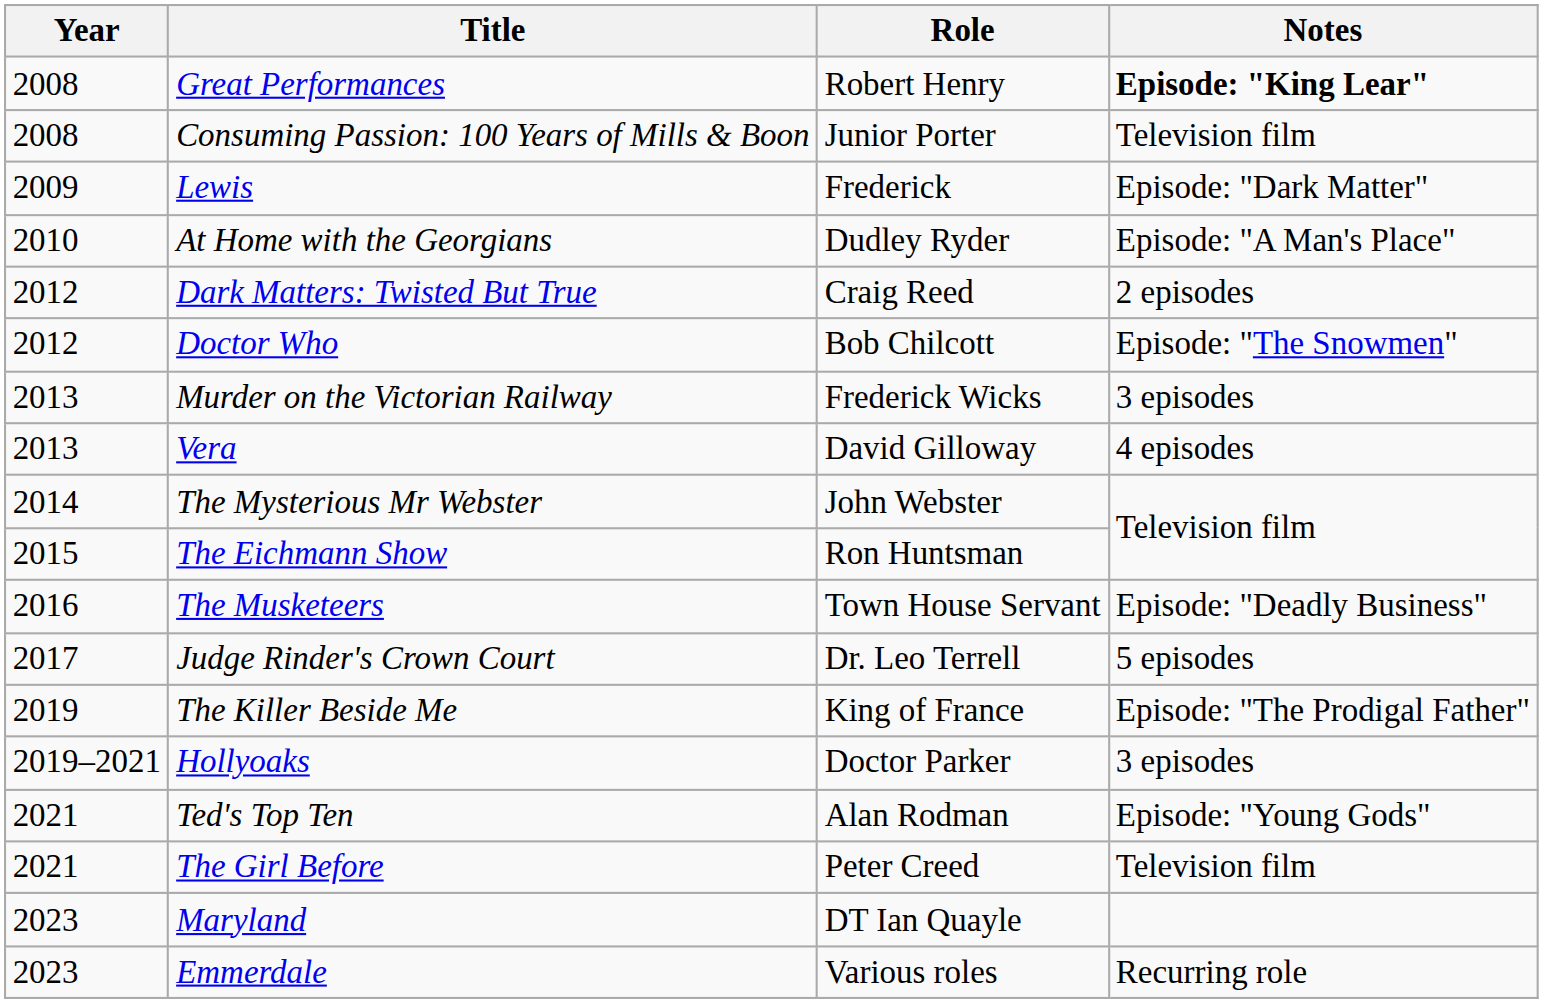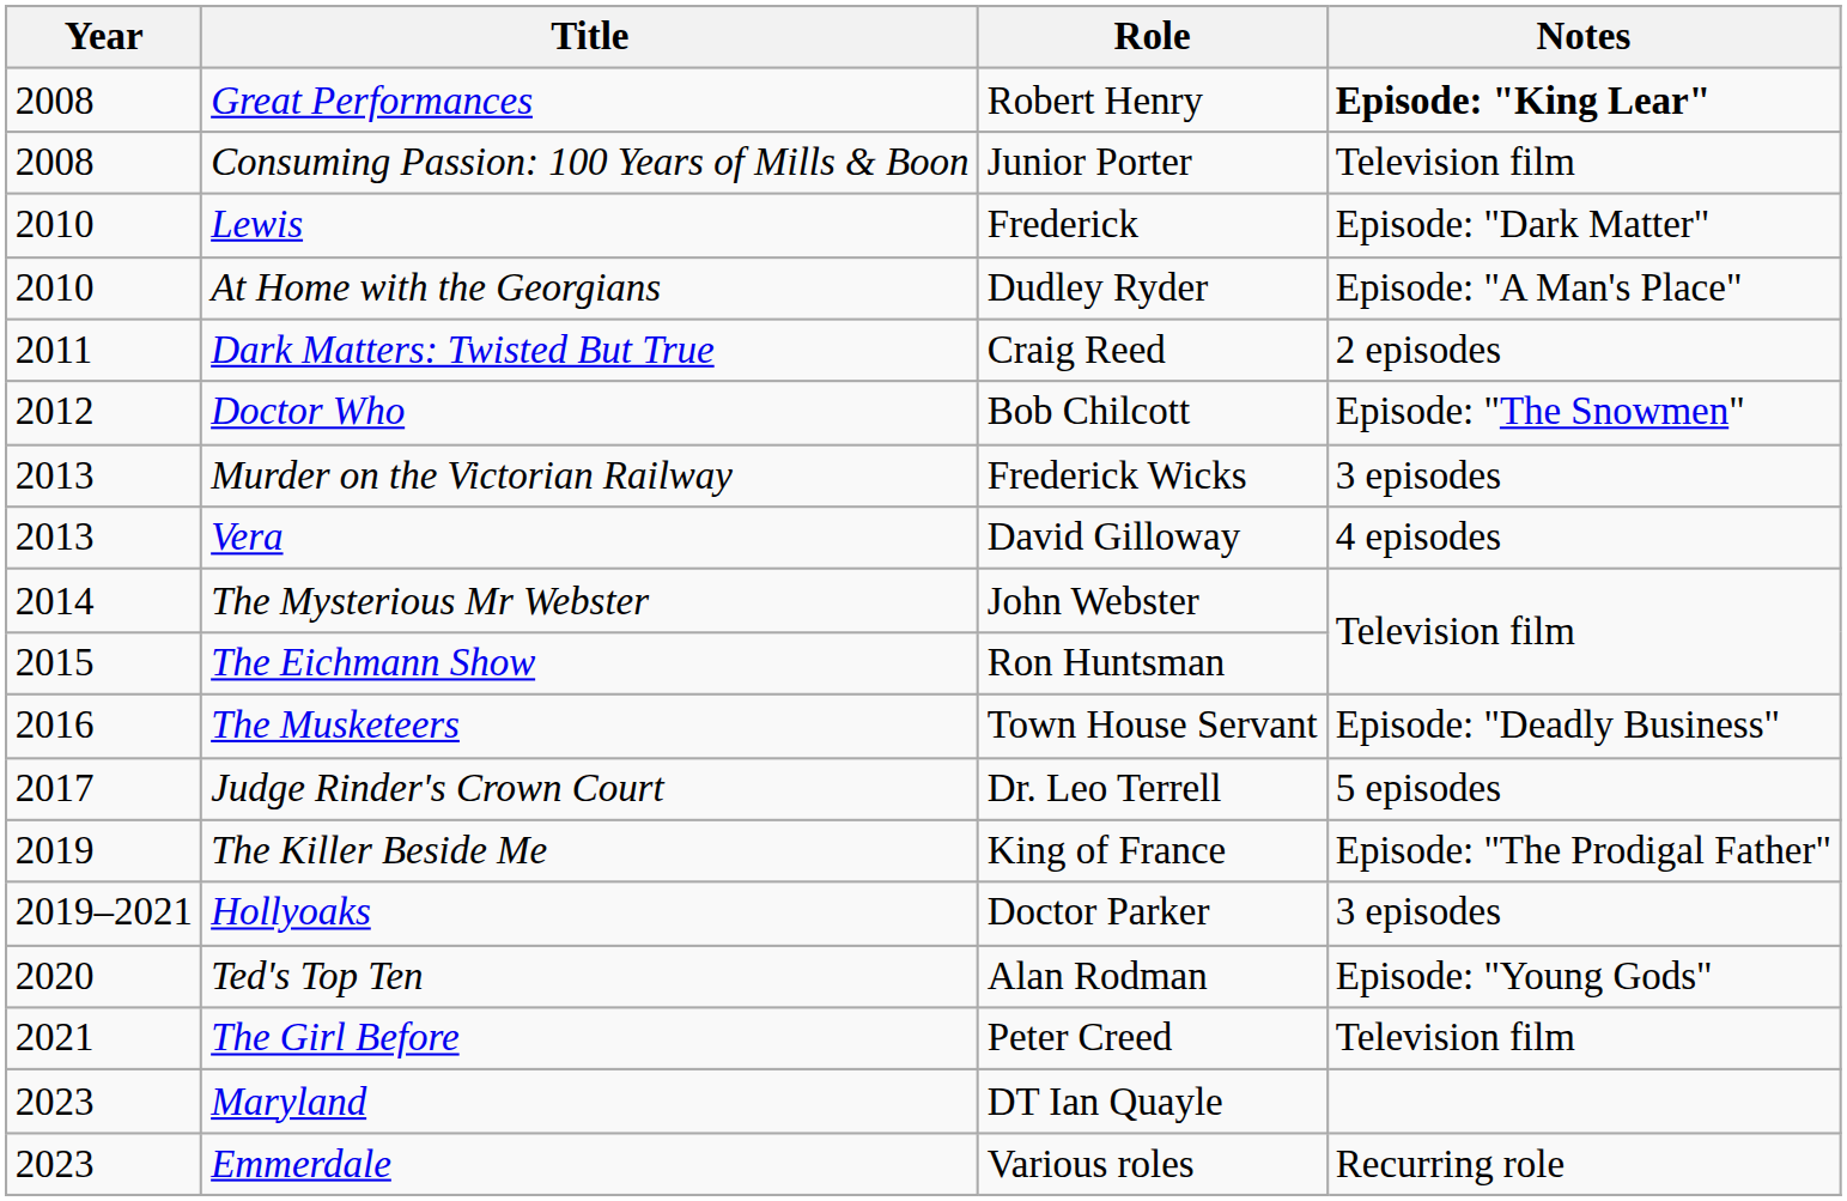Lewis | Year: 2009 -> 2010
Dark Matters: Twisted But True | Year: 2012 -> 2011
Ted's Top Ten | Year: 2021 -> 2020
